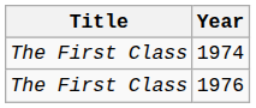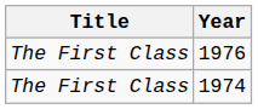rows swapped: 1974 <-> 1976
